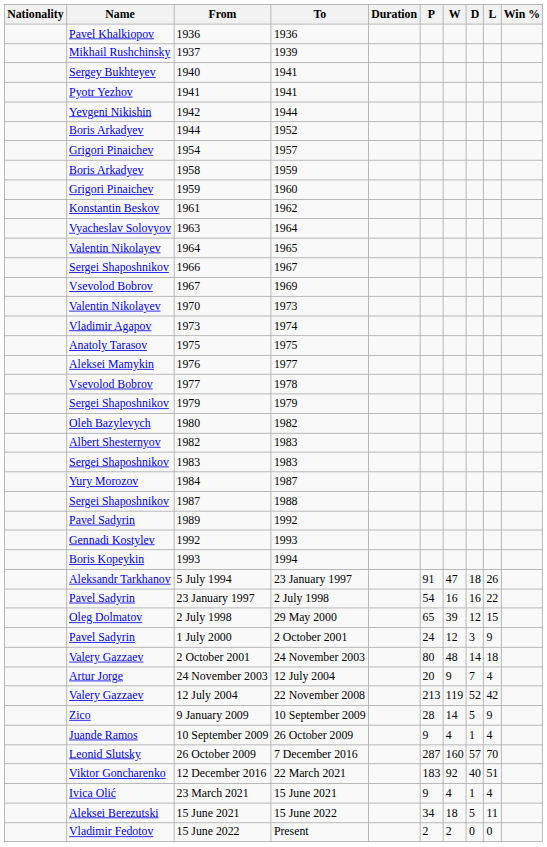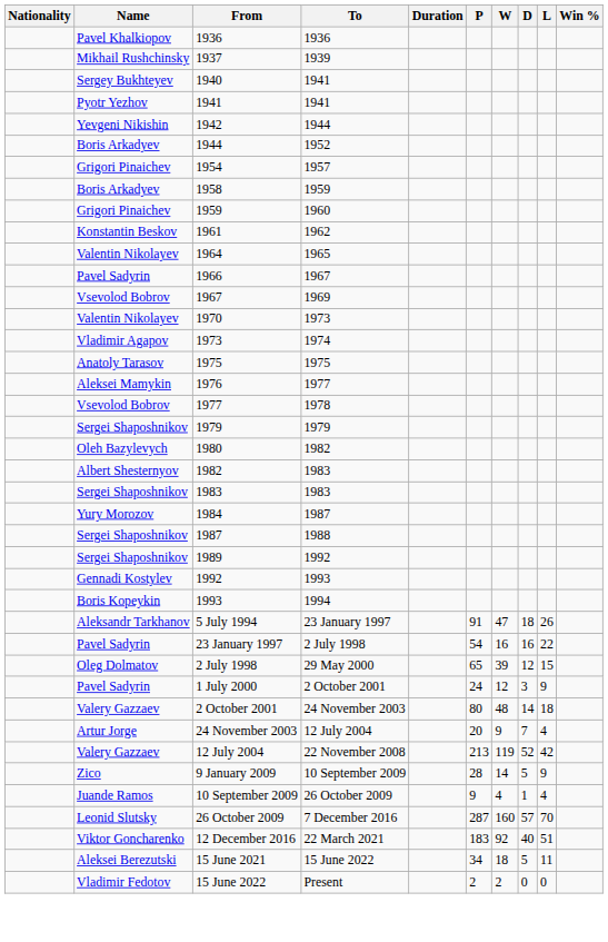- row: Vyacheslav Solovyov | 1963 | 1964
1966 | Name: Sergei Shaposhnikov -> Pavel Sadyrin
1989 | Name: Pavel Sadyrin -> Sergei Shaposhnikov
- row: Ivica Olić | 23 March 2021 | 15 June 2021 | 9 | 4 | 1 | 4
